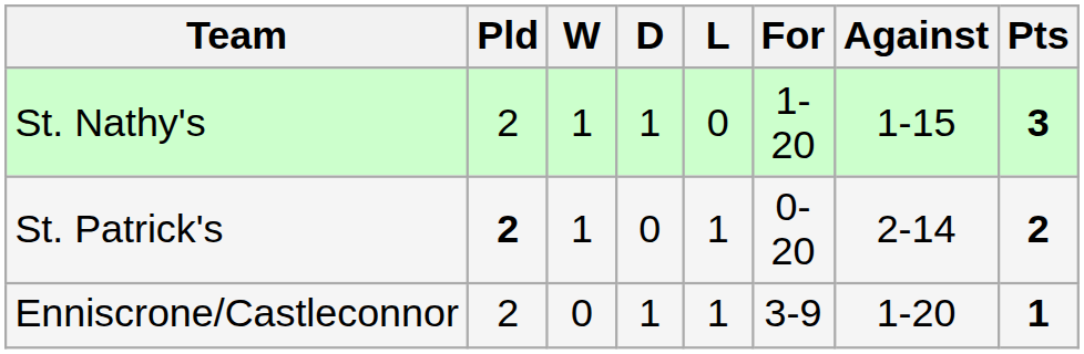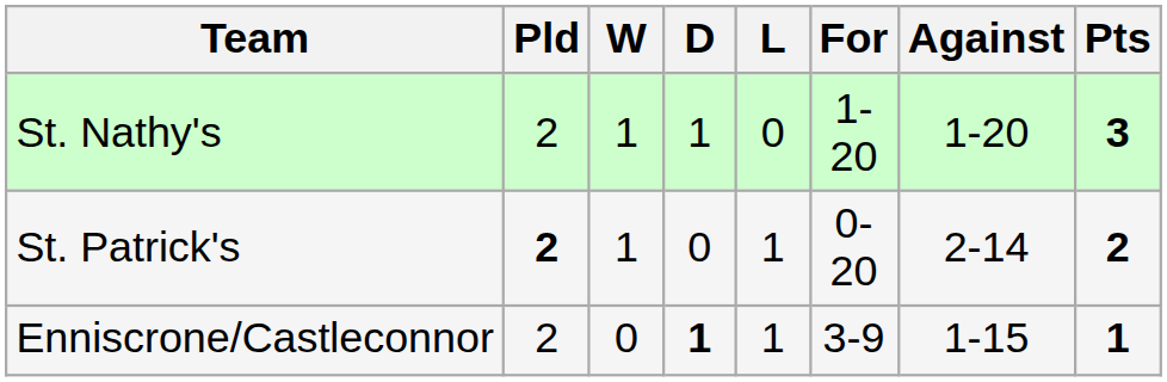St. Nathy's | Against: 1-15 -> 1-20
Enniscrone/Castleconnor | D: normal -> bold
Enniscrone/Castleconnor | Against: 1-20 -> 1-15
